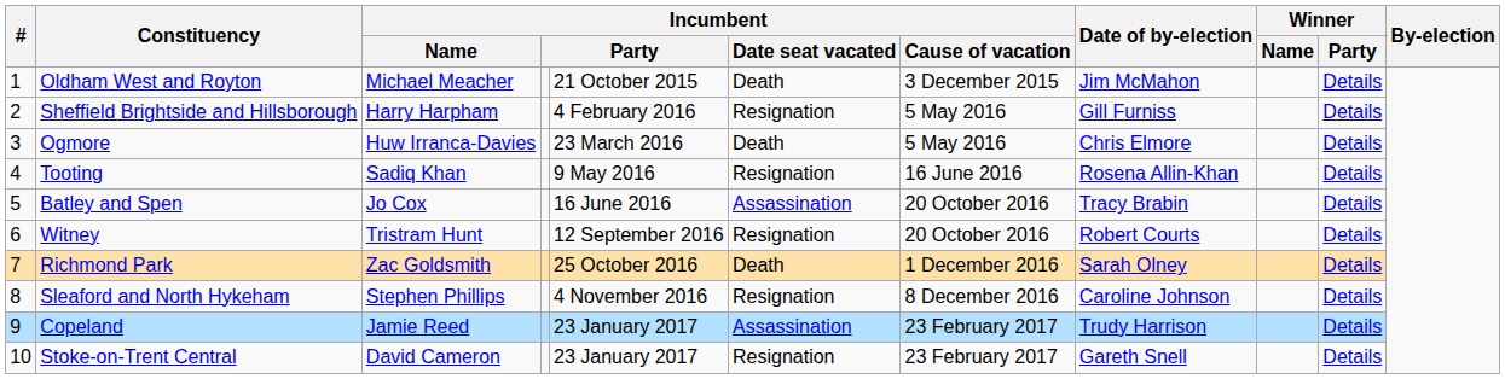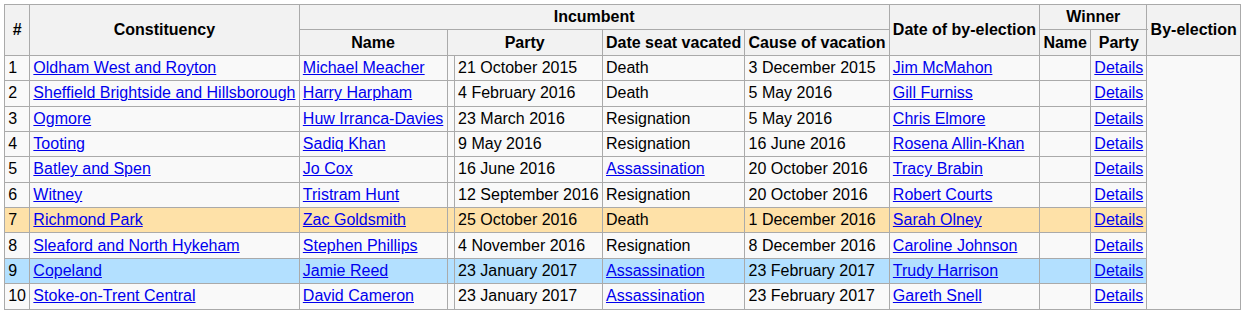Sheffield Brightside and Hillsborough | Incumbent / Date seat vacated: Resignation -> Death
Ogmore | Incumbent / Date seat vacated: Death -> Resignation
Stoke-on-Trent Central | Incumbent / Date seat vacated: Resignation -> Assassination
